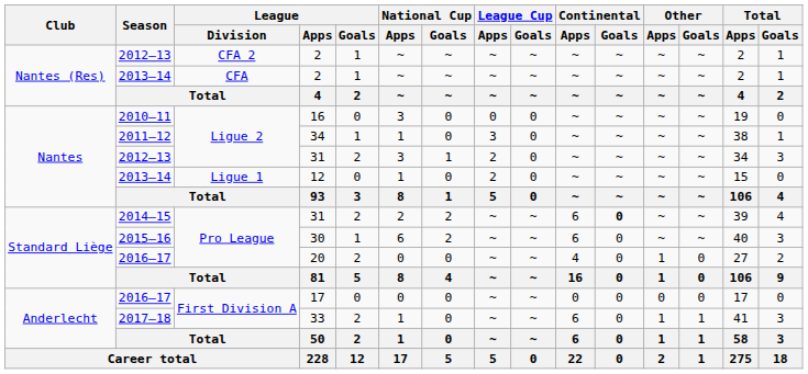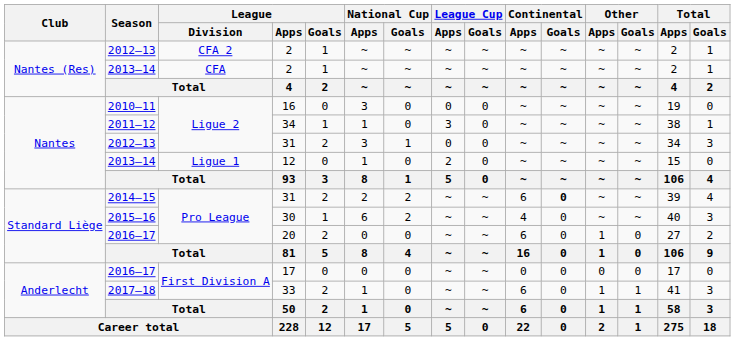2012–13 / 31 | League Cup / Apps: 2 -> 0
30 | Continental / Apps: 6 -> 4
20 | Continental / Apps: 4 -> 6
